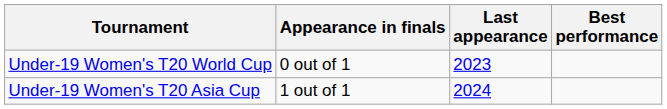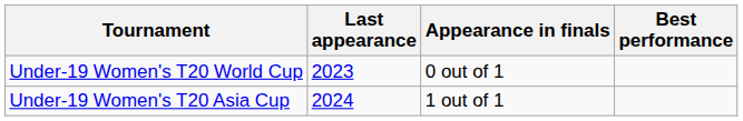columns swapped: Appearance in finals <-> Last appearance
